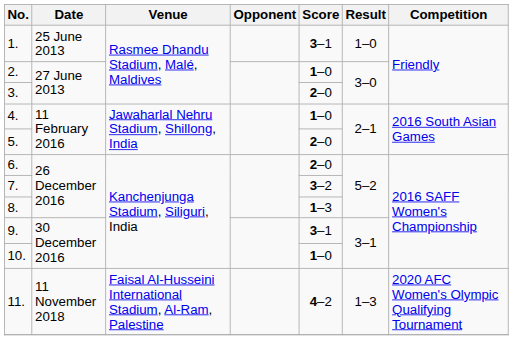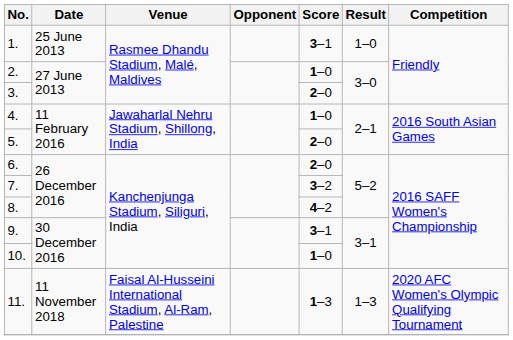8. | Score: 1–3 -> 4–2
11. | Score: 4–2 -> 1–3
